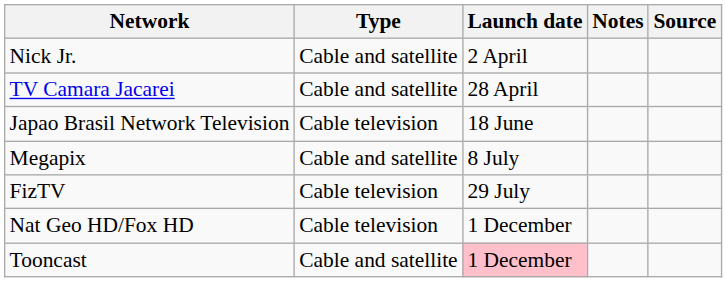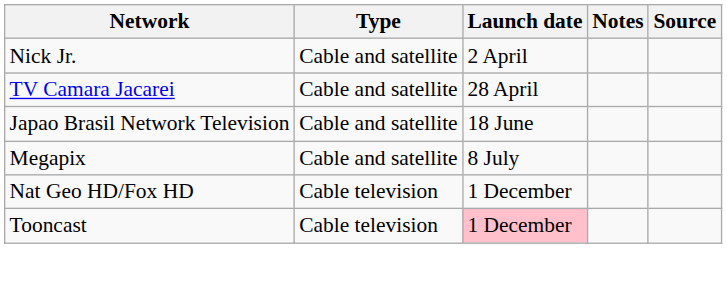Japao Brasil Network Television | Type: Cable television -> Cable and satellite
- row: FizTV | Cable television | 29 July
Tooncast | Type: Cable and satellite -> Cable television
